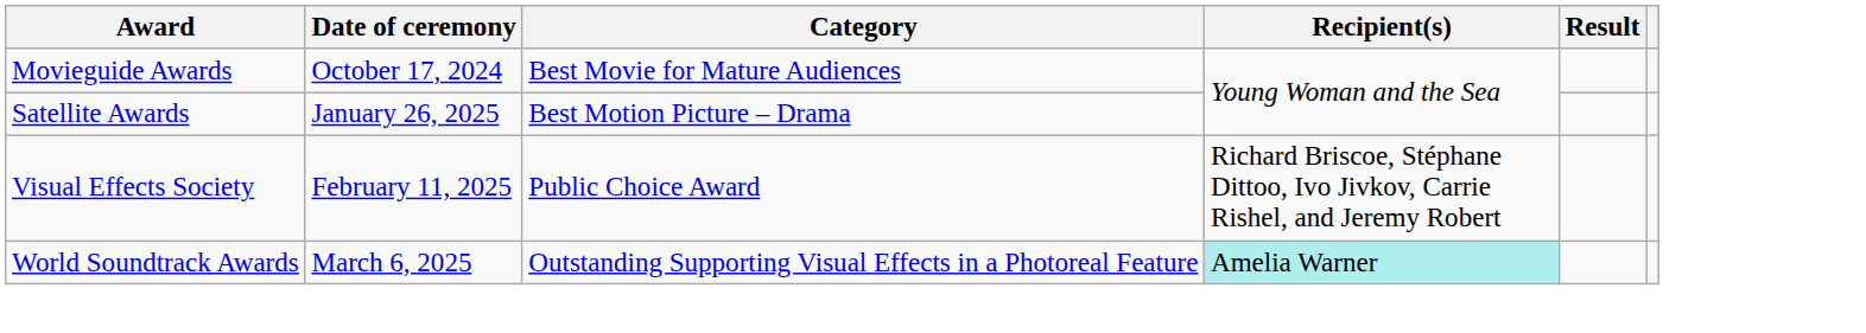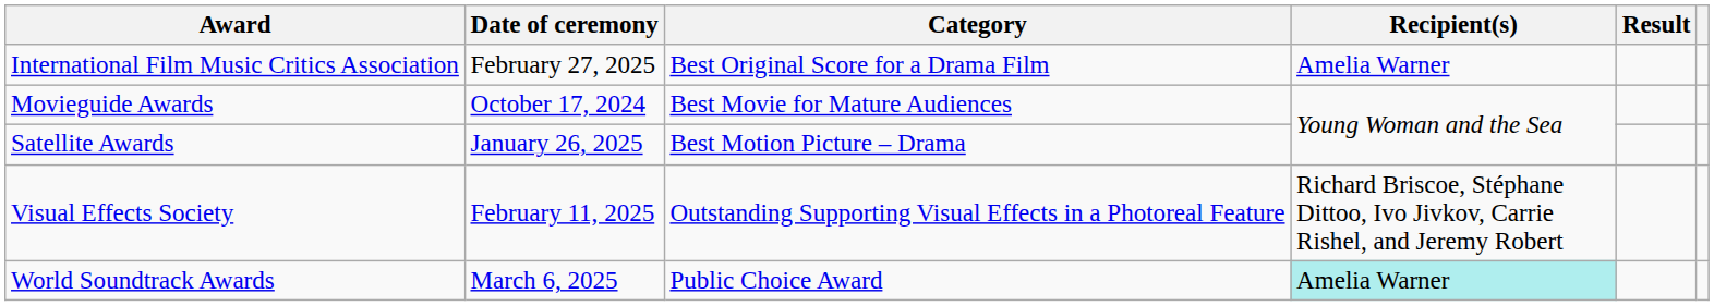+ row: International Film Music Critics Association | February 27, 2025 | Best Original Score for a Drama Film | Amelia Warner
Visual Effects Society | Category: Public Choice Award -> Outstanding Supporting Visual Effects in a Photoreal Feature
World Soundtrack Awards | Category: Outstanding Supporting Visual Effects in a Photoreal Feature -> Public Choice Award
